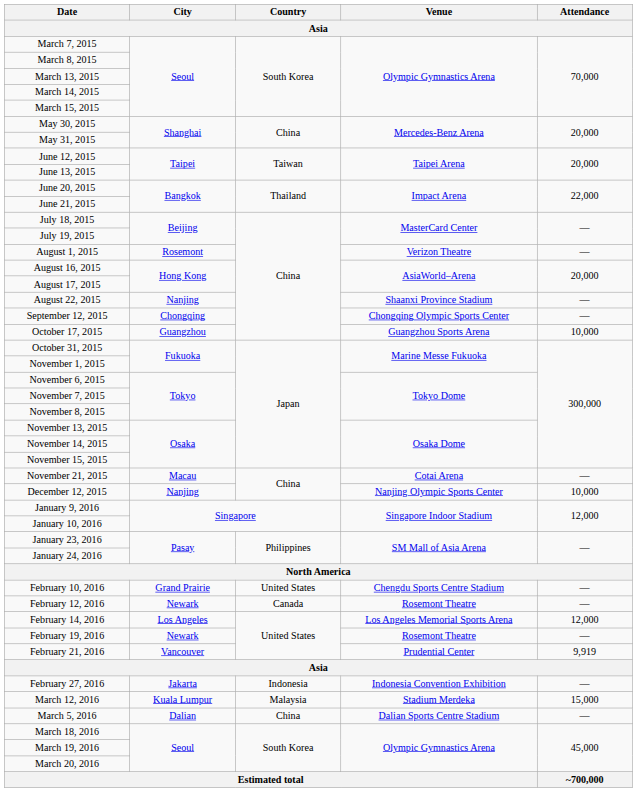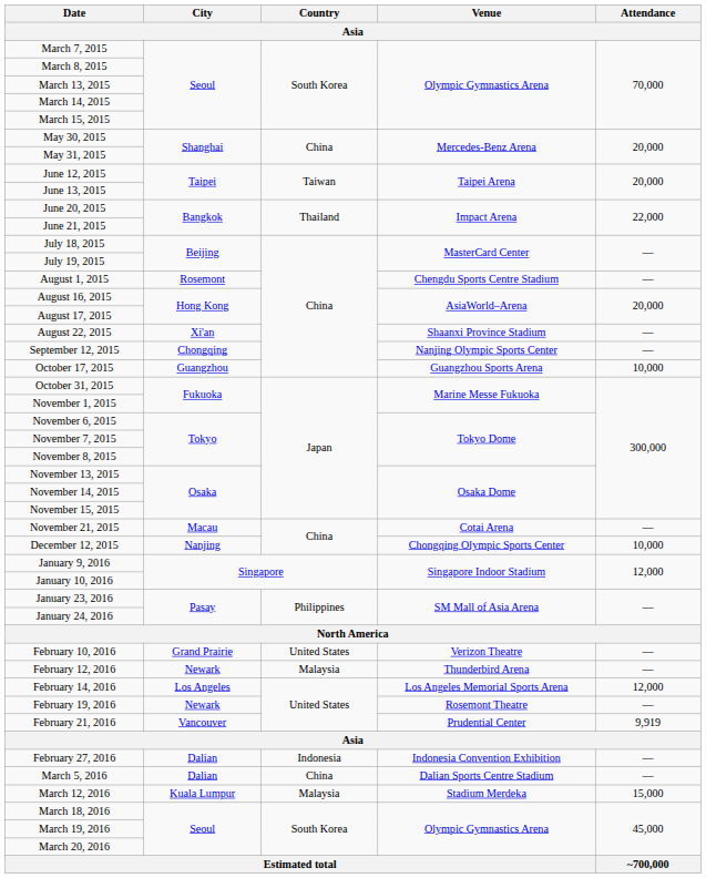August 1, 2015 | Venue: Verizon Theatre -> Chengdu Sports Centre Stadium
August 22, 2015 | City: Nanjing -> Xi'an
September 12, 2015 | Venue: Chongqing Olympic Sports Center -> Nanjing Olympic Sports Center
December 12, 2015 | Venue: Nanjing Olympic Sports Center -> Chongqing Olympic Sports Center
February 10, 2016 | Venue: Chengdu Sports Centre Stadium -> Verizon Theatre
February 12, 2016 | Country: Canada -> Malaysia
February 12, 2016 | Venue: Rosemont Theatre -> Thunderbird Arena
February 27, 2016 | City: Jakarta -> Dalian
rows swapped: March 5, 2016 <-> March 12, 2016
